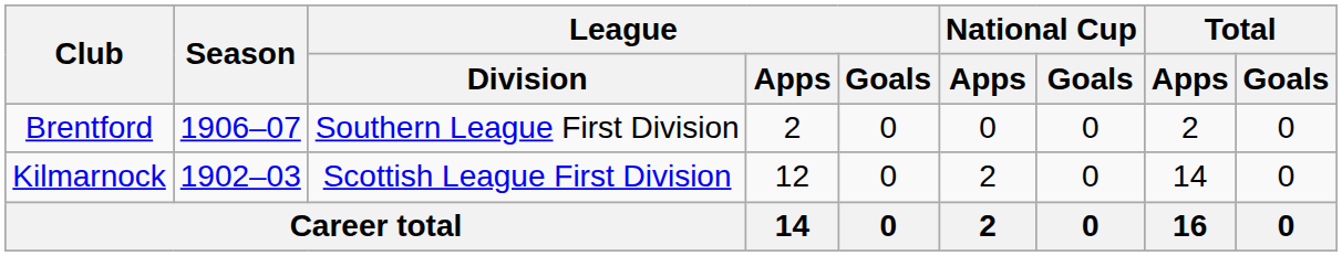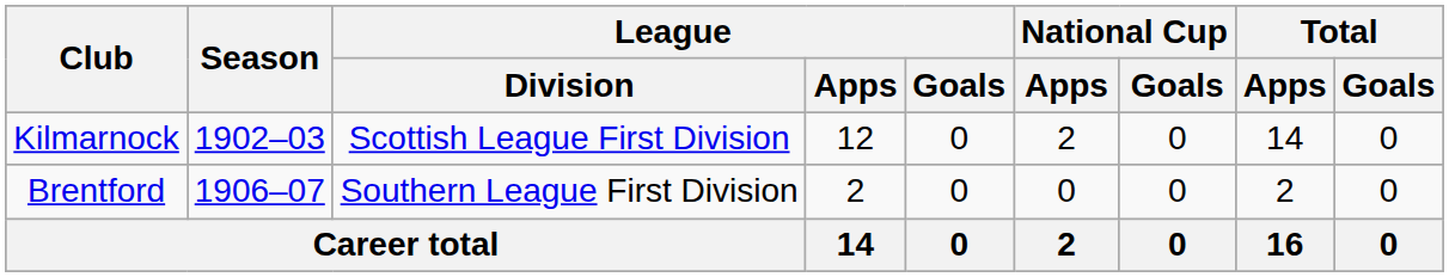rows swapped: Kilmarnock <-> Brentford
